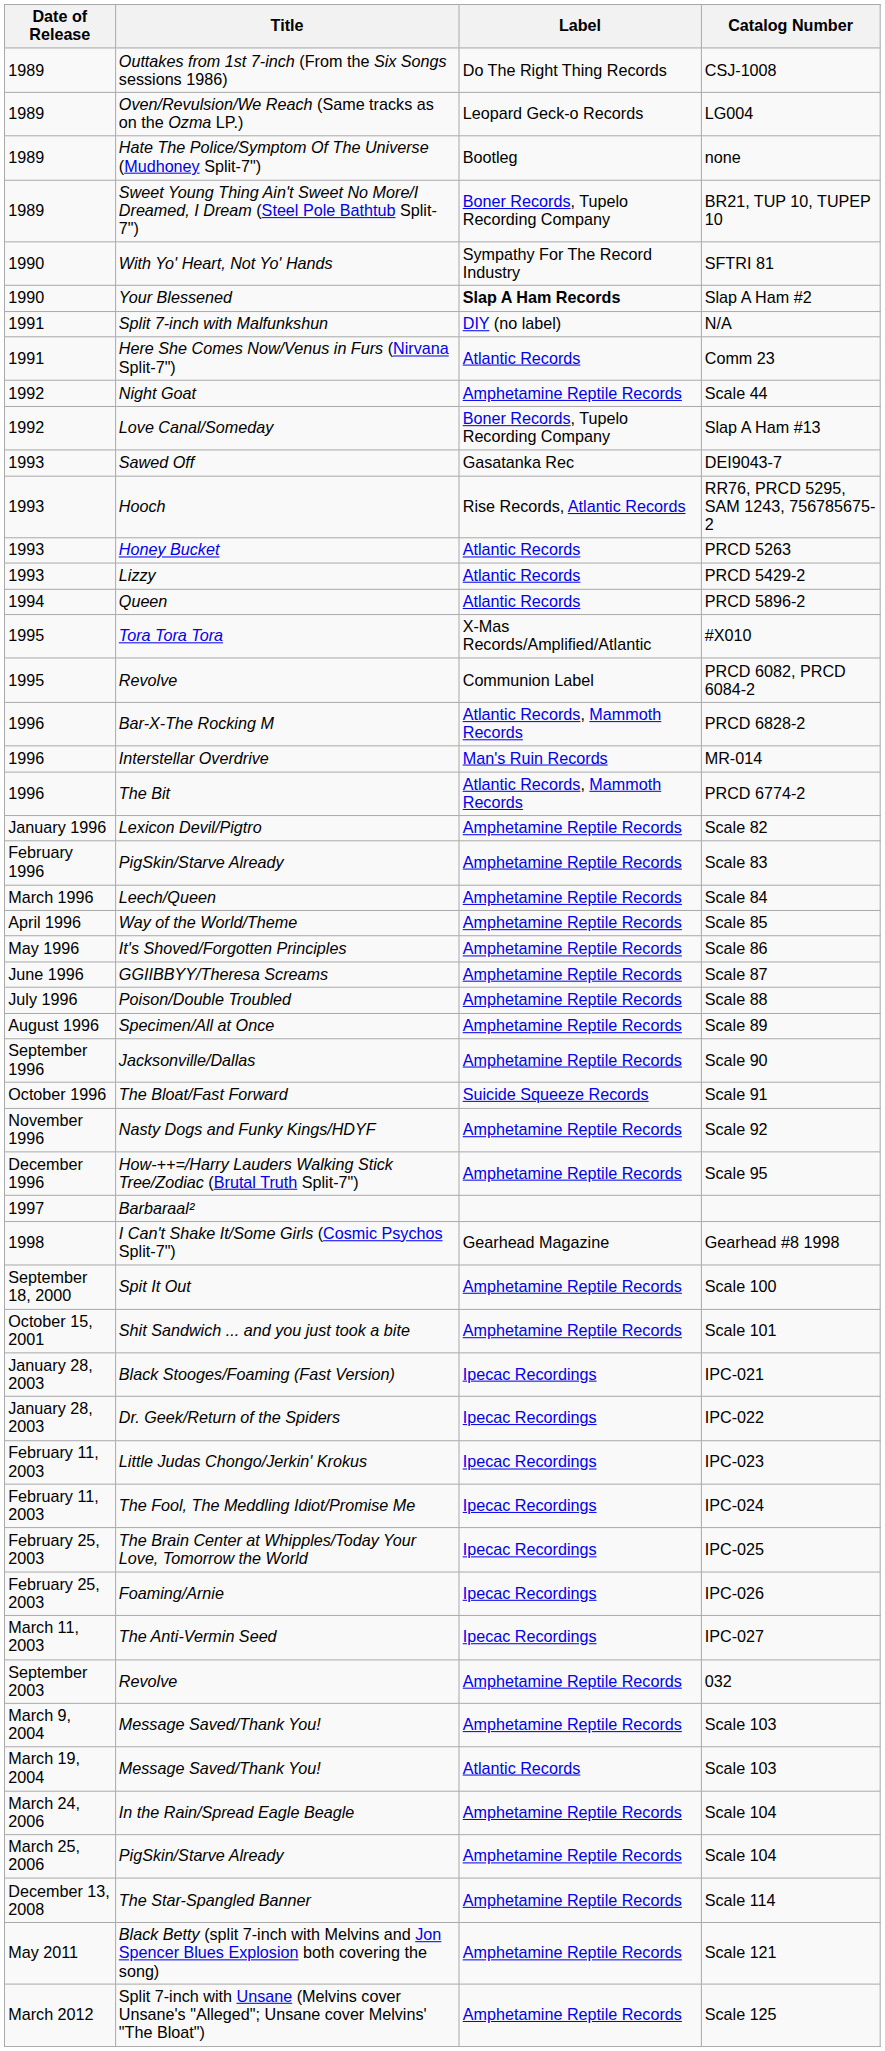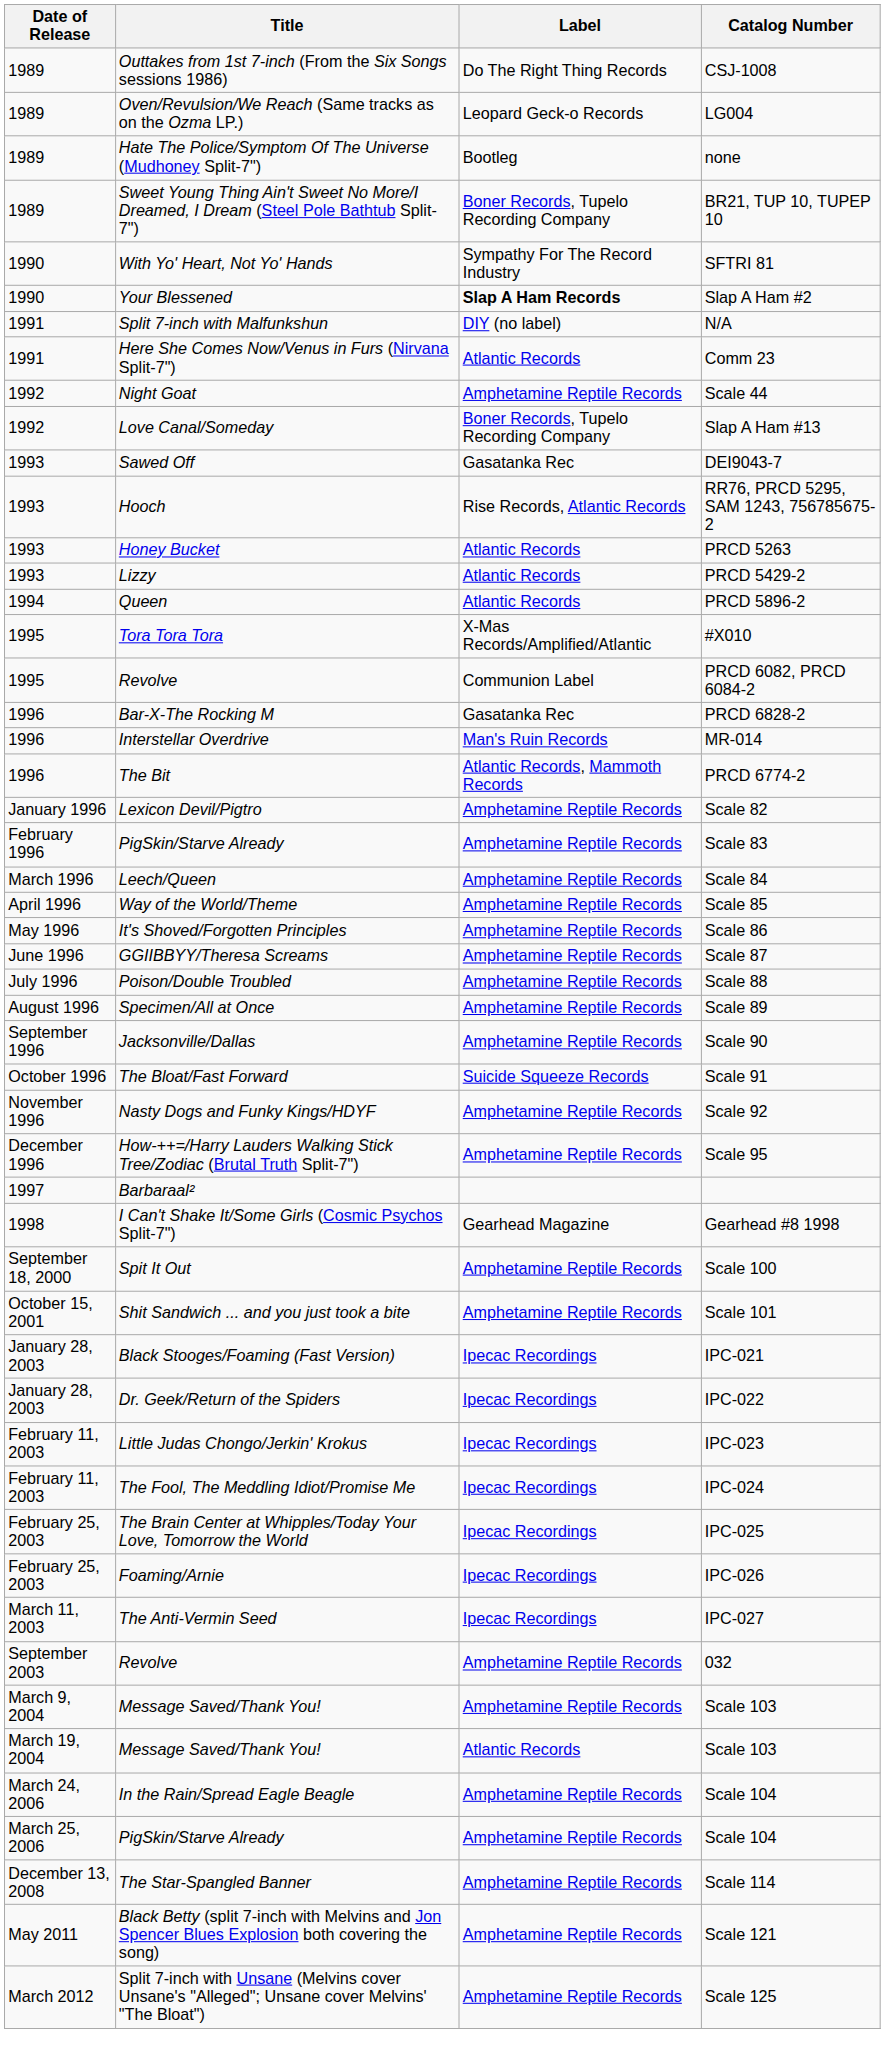PRCD 6828-2 | Label: Atlantic Records, Mammoth Records -> Gasatanka Rec
